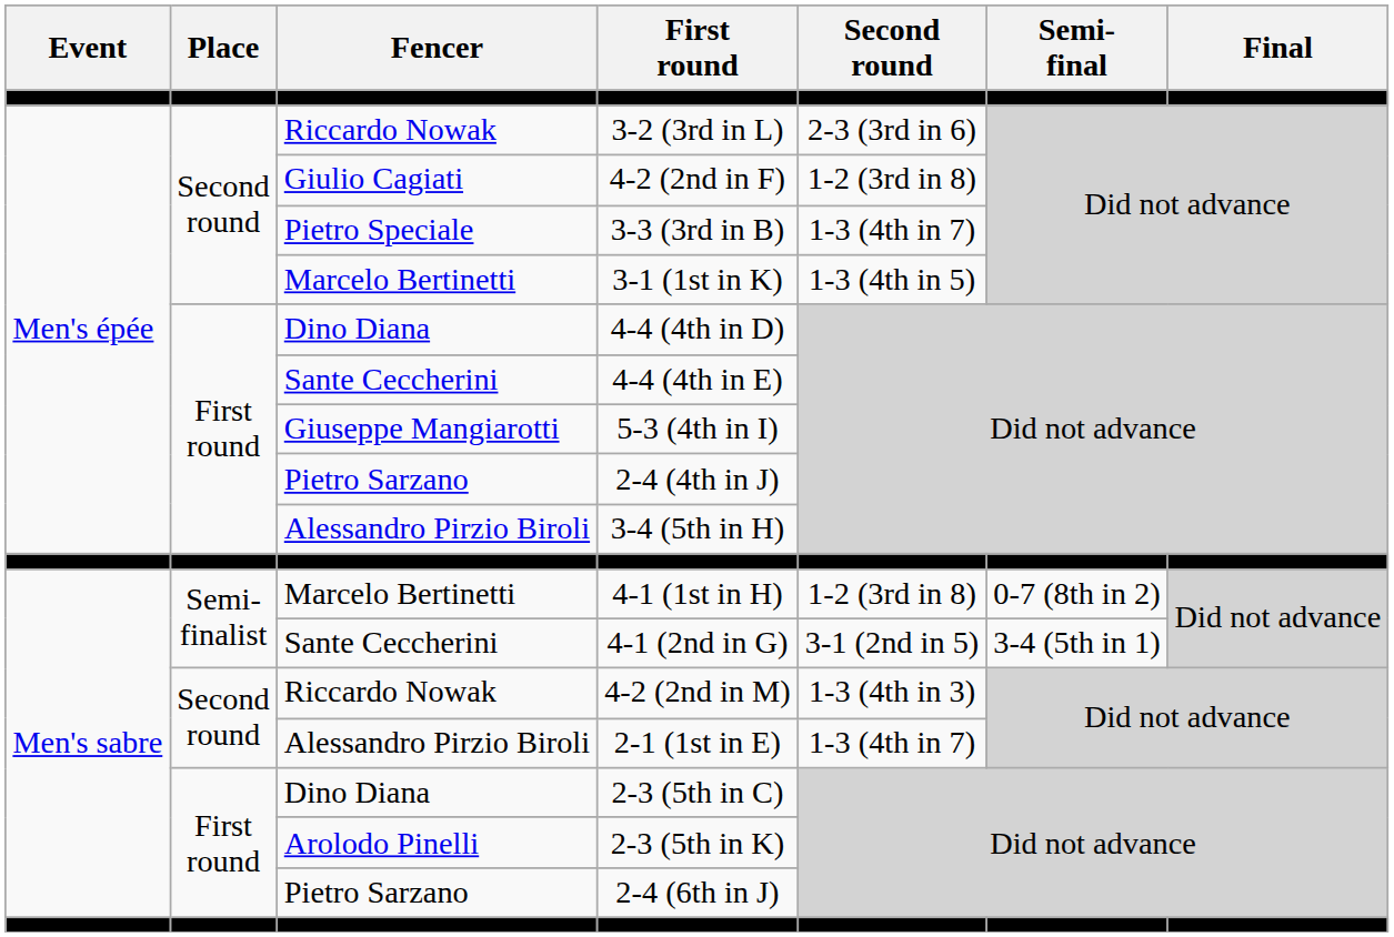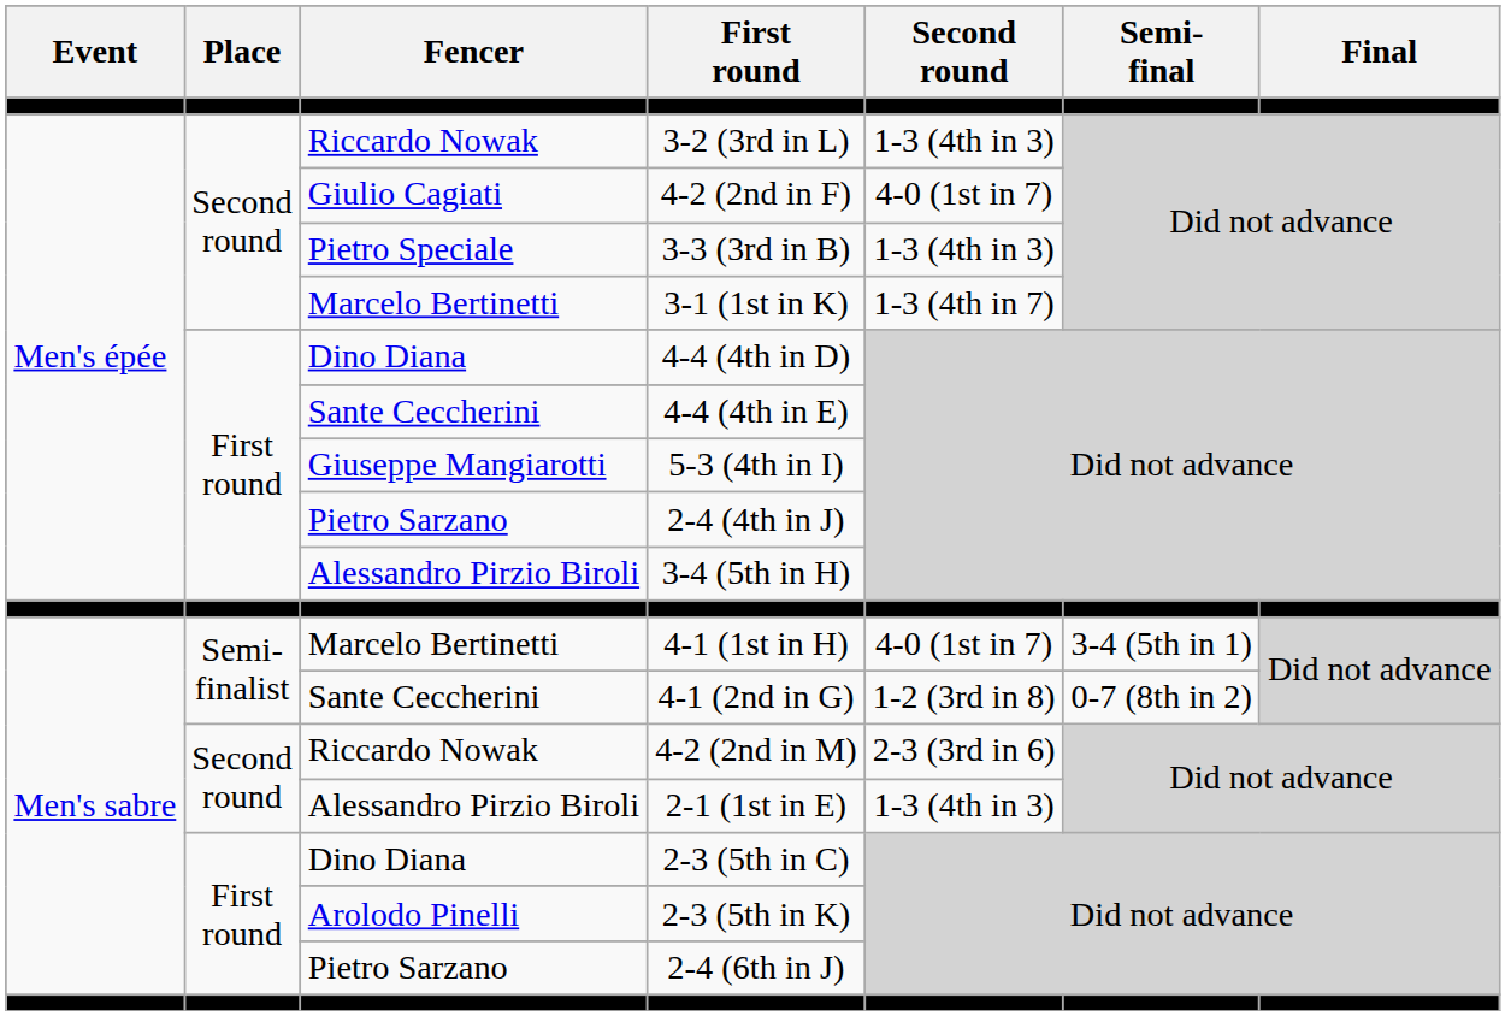3-2 (3rd in L) | Second round: 2-3 (3rd in 6) -> 1-3 (4th in 3)
4-2 (2nd in F) | Second round: 1-2 (3rd in 8) -> 4-0 (1st in 7)
3-3 (3rd in B) | Second round: 1-3 (4th in 7) -> 1-3 (4th in 3)
3-1 (1st in K) | Second round: 1-3 (4th in 5) -> 1-3 (4th in 7)
4-1 (1st in H) | Second round: 1-2 (3rd in 8) -> 4-0 (1st in 7)
4-1 (1st in H) | Semi- final: 0-7 (8th in 2) -> 3-4 (5th in 1)
4-1 (2nd in G) | Second round: 3-1 (2nd in 5) -> 1-2 (3rd in 8)
4-1 (2nd in G) | Semi- final: 3-4 (5th in 1) -> 0-7 (8th in 2)
4-2 (2nd in M) | Second round: 1-3 (4th in 3) -> 2-3 (3rd in 6)
2-1 (1st in E) | Second round: 1-3 (4th in 7) -> 1-3 (4th in 3)
